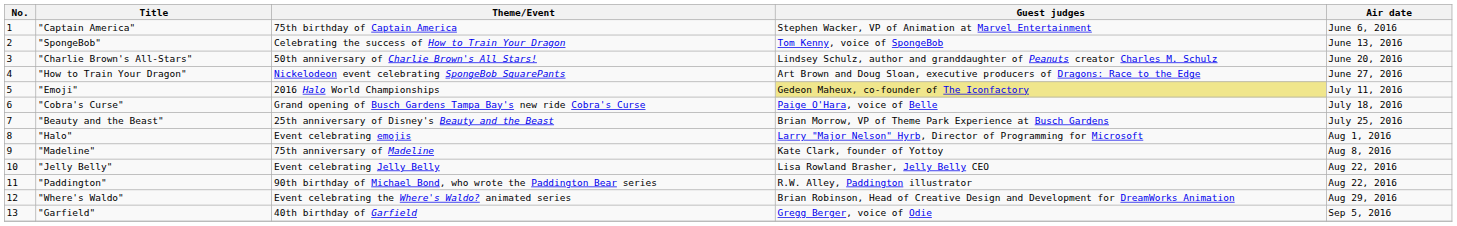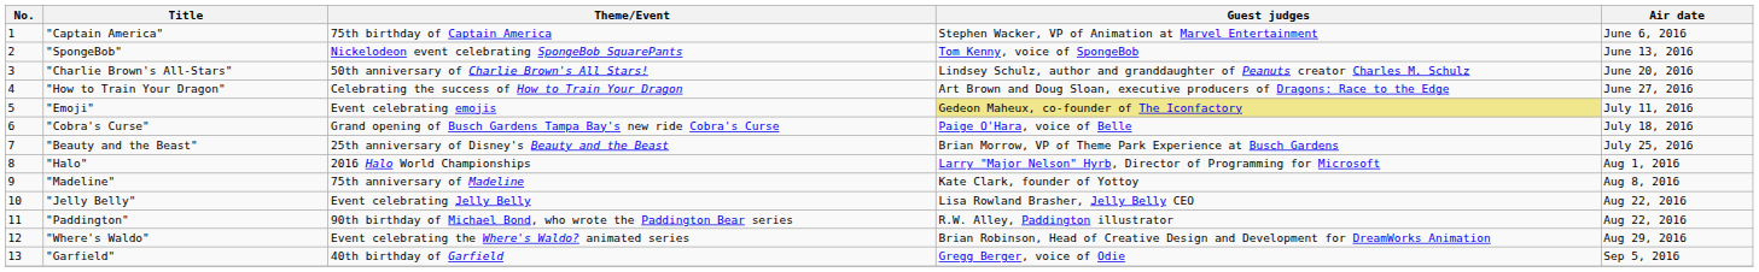"SpongeBob" | Theme/Event: Celebrating the success of How to Train Your Dragon -> Nickelodeon event celebrating SpongeBob SquarePants
"How to Train Your Dragon" | Theme/Event: Nickelodeon event celebrating SpongeBob SquarePants -> Celebrating the success of How to Train Your Dragon
"Emoji" | Theme/Event: 2016 Halo World Championships -> Event celebrating emojis
"Halo" | Theme/Event: Event celebrating emojis -> 2016 Halo World Championships
